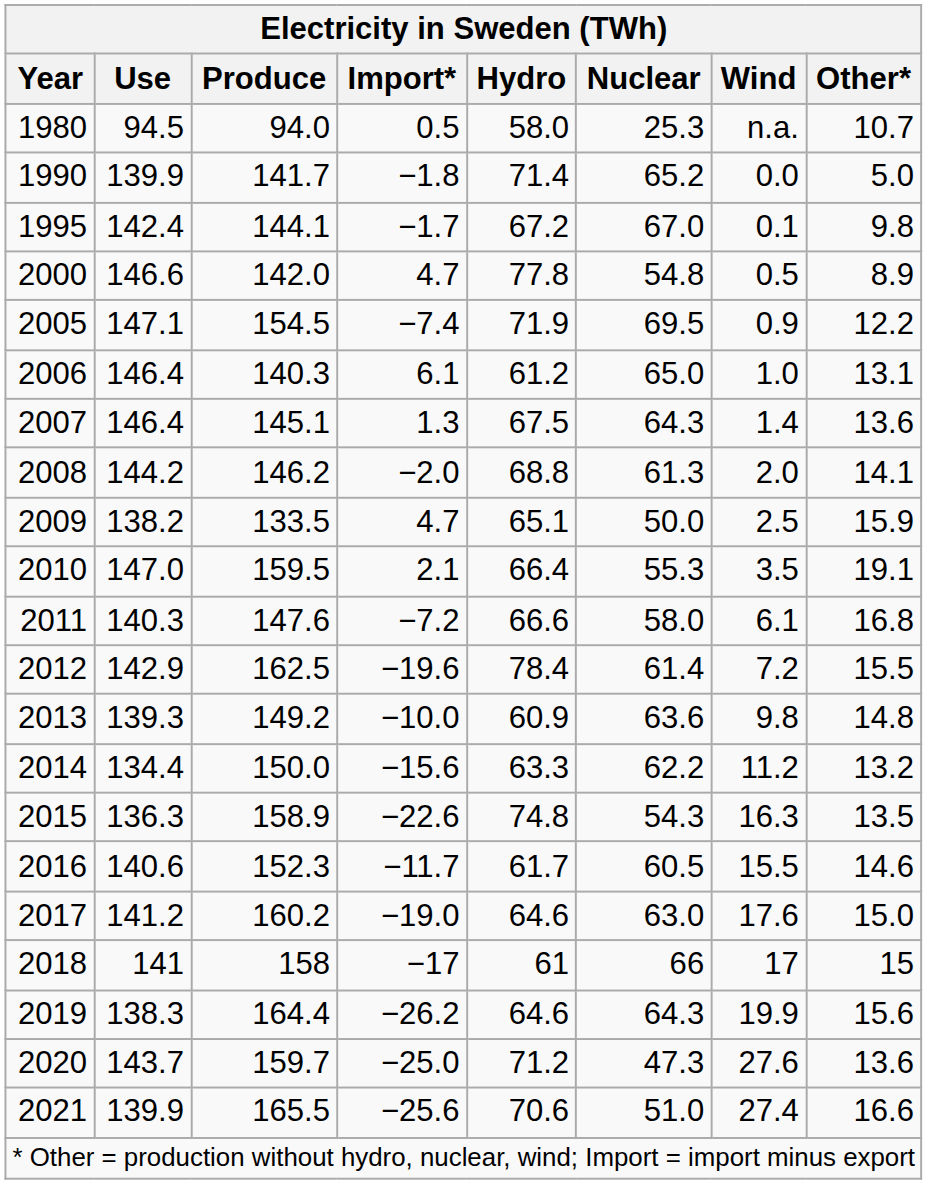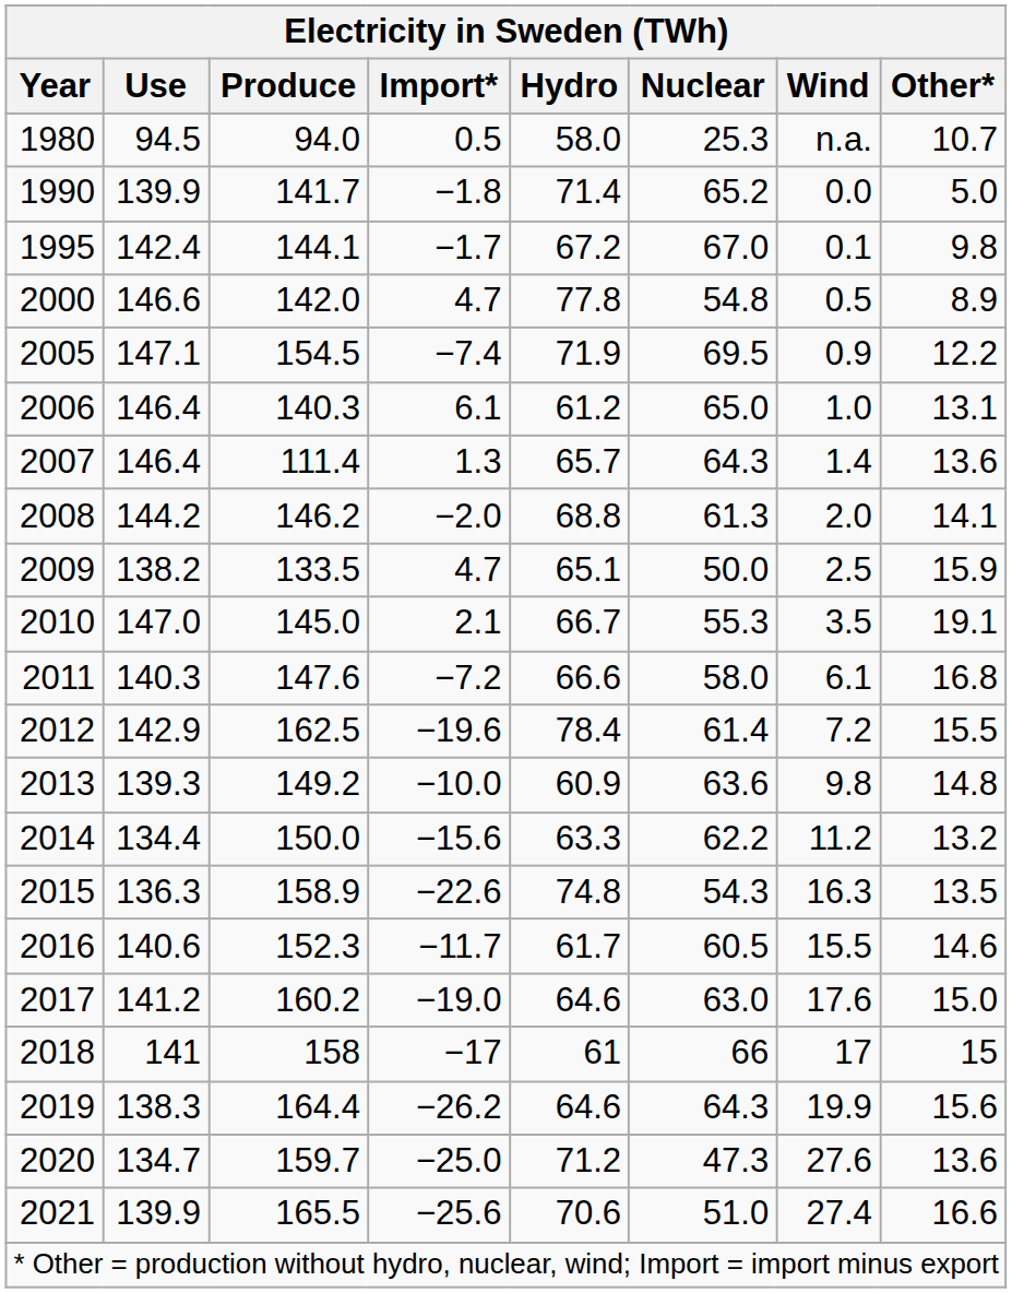2007 | Produce: 145.1 -> 111.4
2007 | Hydro: 67.5 -> 65.7
2010 | Produce: 159.5 -> 145.0
2010 | Hydro: 66.4 -> 66.7
2020 | Use: 143.7 -> 134.7
